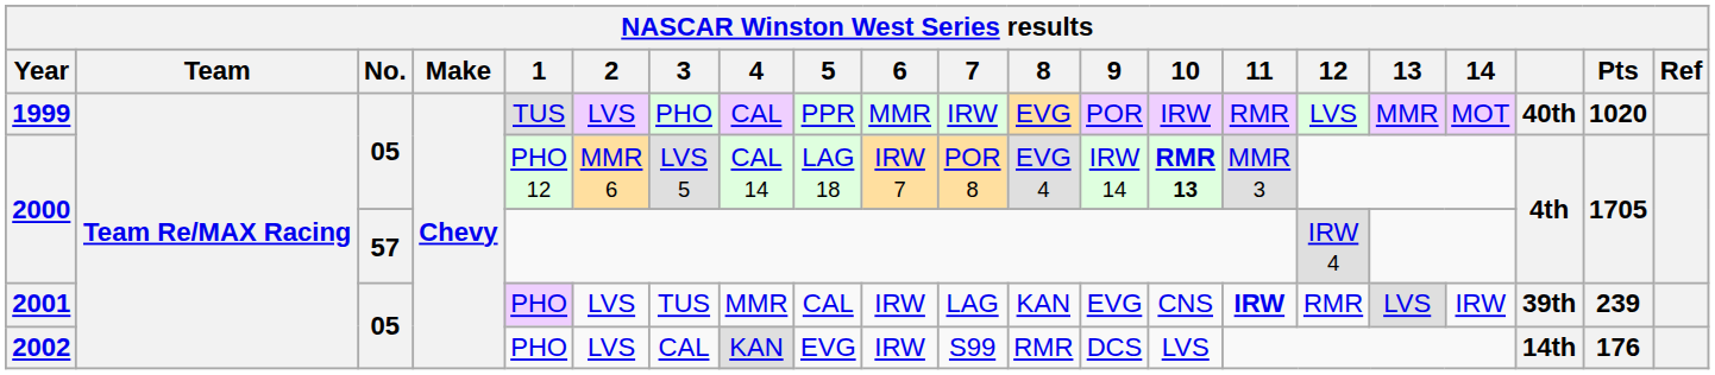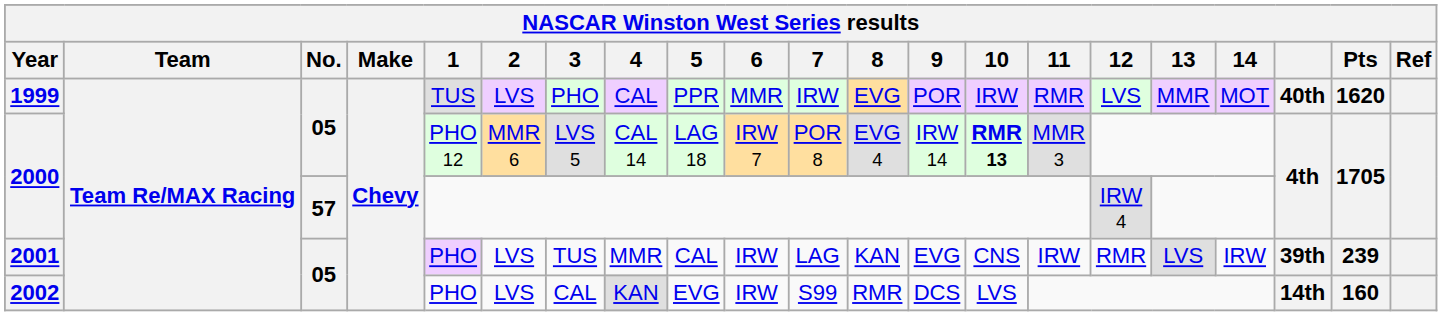1999 | Pts: 1020 -> 1620
2001 | 11: bold -> normal
2002 | Pts: 176 -> 160
